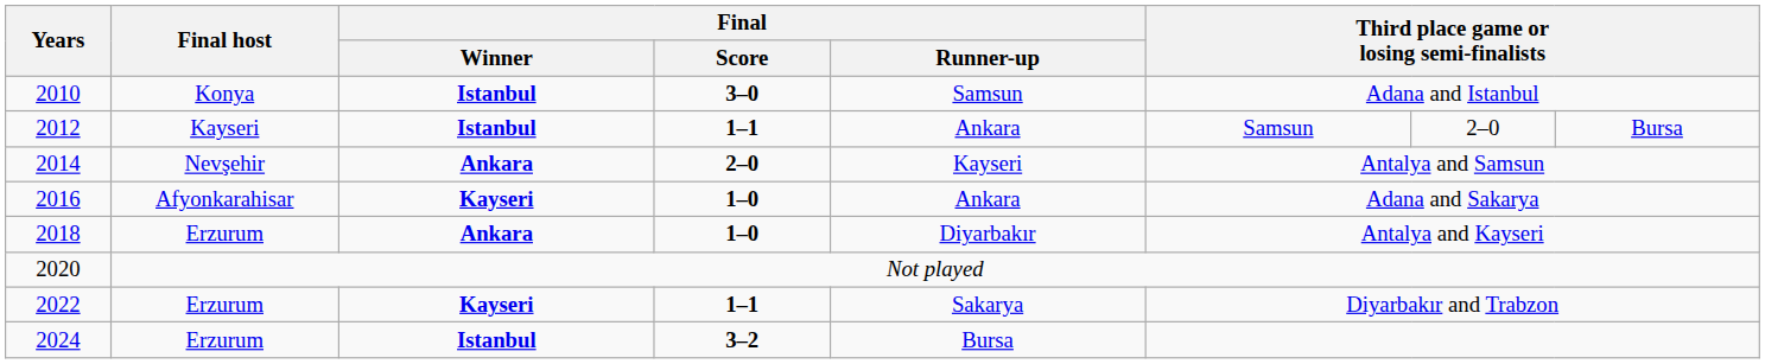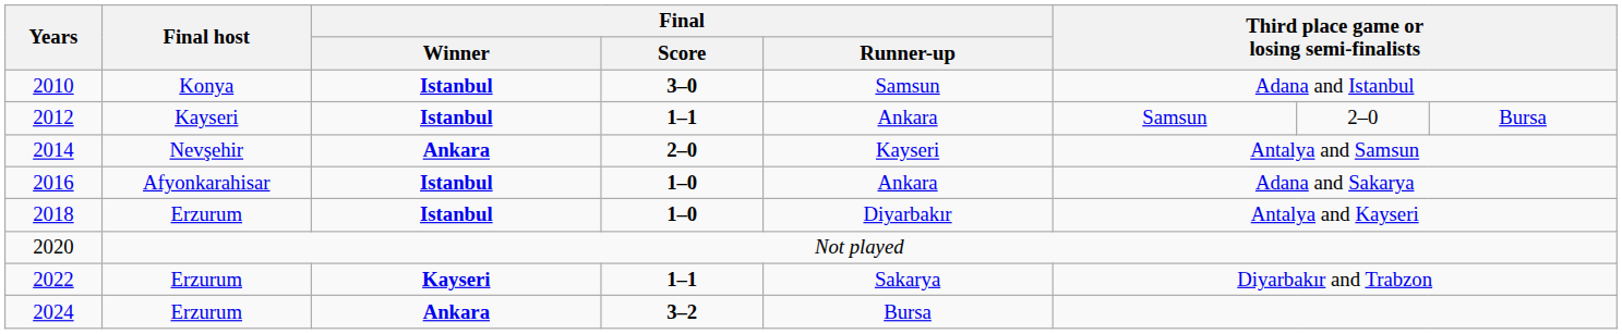2016 | Final / Winner: Kayseri -> Istanbul
2018 | Final / Winner: Ankara -> Istanbul
2024 | Final / Winner: Istanbul -> Ankara
